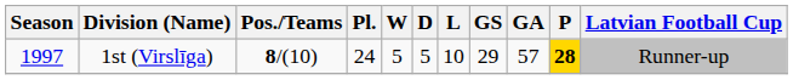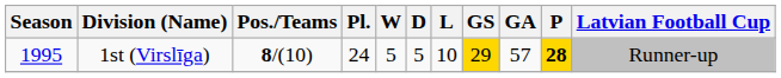1st (Virslīga) | Season: 1997 -> 1995
1st (Virslīga) | GS: no background -> gold background
